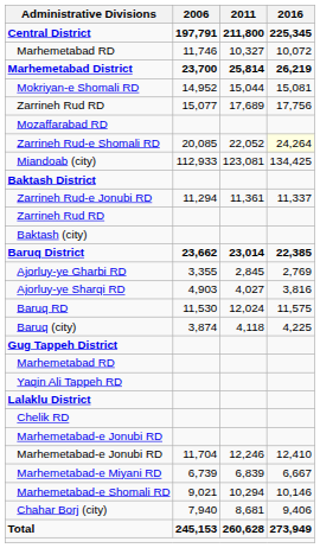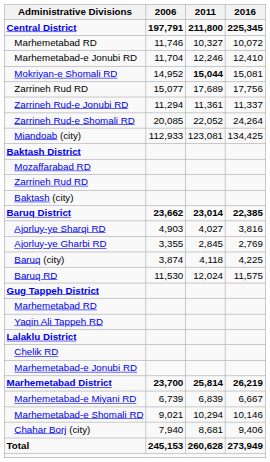rows swapped: Marhemetabad-e Jonubi RD / 11,704 <-> Marhemetabad District
Mokriyan-e Shomali RD | 2011: normal -> bold
rows swapped: Zarrineh Rud-e Jonubi RD <-> Mozaffarabad RD
Zarrineh Rud-e Shomali RD | 2016: lightyellow background -> no background
rows swapped: Ajorluy-ye Gharbi RD <-> Ajorluy-ye Sharqi RD
rows swapped: Baruq RD <-> Baruq (city)
